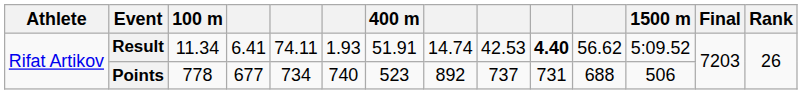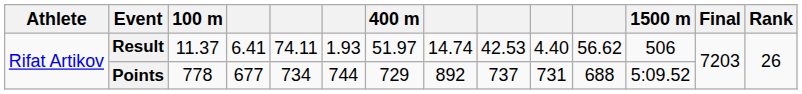Result | 100 m: 11.34 -> 11.37
Result | 400 m: 51.91 -> 51.97
Result | column 10: bold -> normal
Result | 1500 m: 5:09.52 -> 506
Points | column 6: 740 -> 744
Points | 400 m: 523 -> 729
Points | 1500 m: 506 -> 5:09.52
